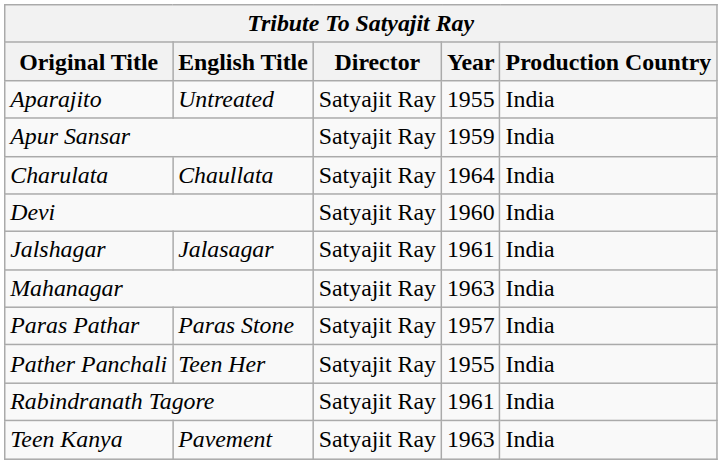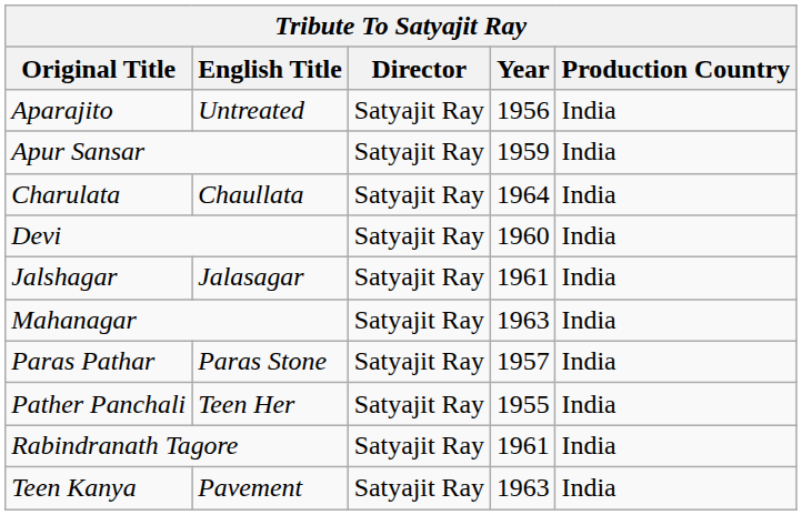Aparajito | Year: 1955 -> 1956
